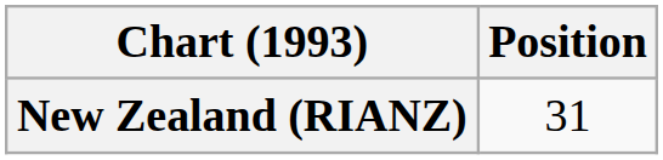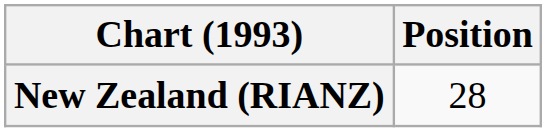New Zealand (RIANZ) | Position: 31 -> 28
